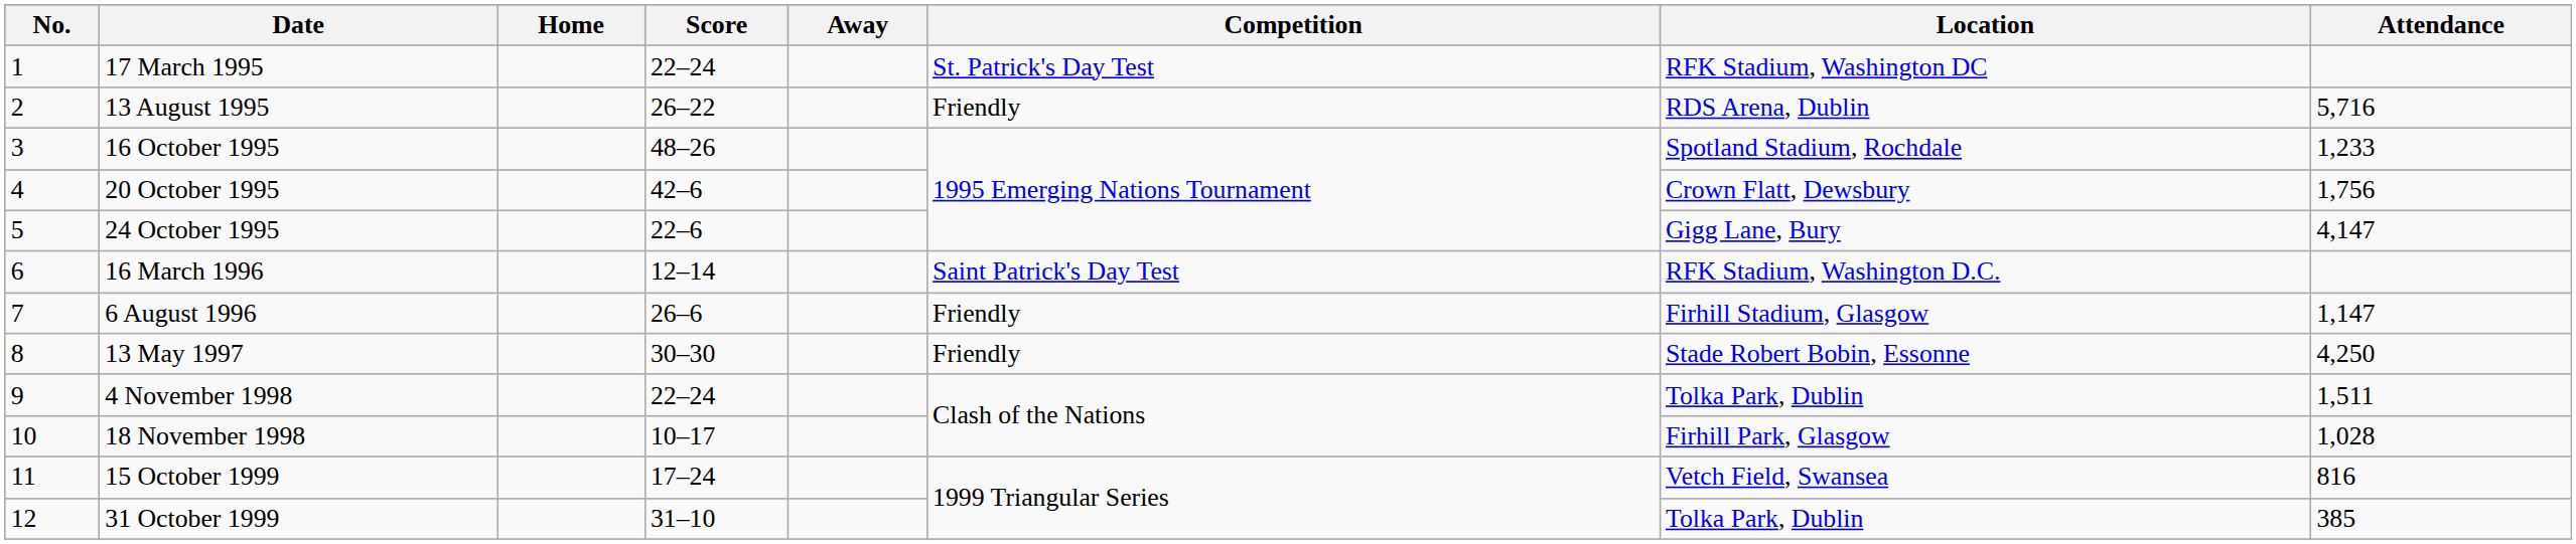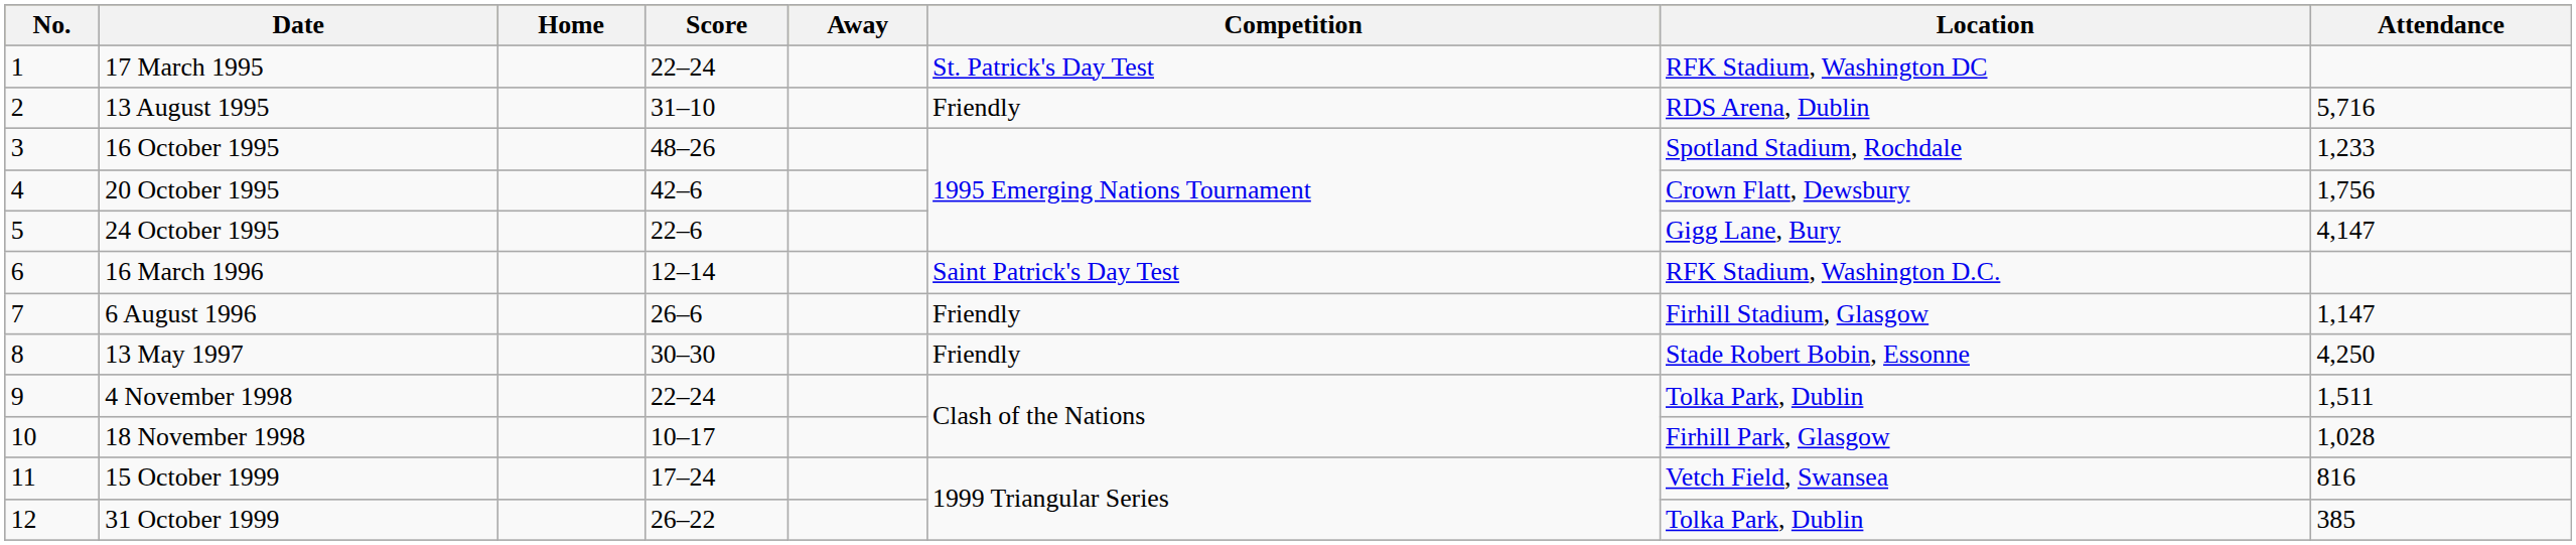13 August 1995 | Score: 26–22 -> 31–10
31 October 1999 | Score: 31–10 -> 26–22
